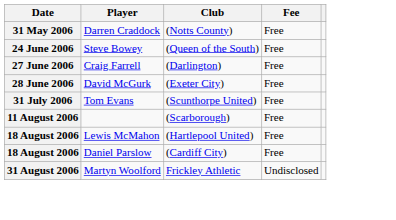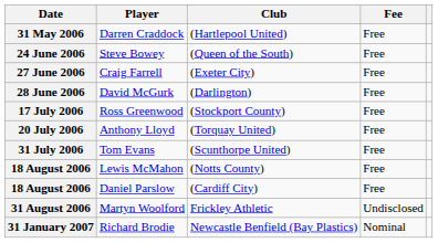31 May 2006 | Club: (Notts County) -> (Hartlepool United)
27 June 2006 | Club: (Darlington) -> (Exeter City)
28 June 2006 | Club: (Exeter City) -> (Darlington)
+ row: 17 July 2006 | Ross Greenwood | (Stockport County) | Free
+ row: 20 July 2006 | Anthony Lloyd | (Torquay United) | Free
- row: 11 August 2006 | (Scarborough) | Free
18 August 2006 / Lewis McMahon | Club: (Hartlepool United) -> (Notts County)
+ row: 31 January 2007 | Richard Brodie | Newcastle Benfield (Bay Plastics) | Nominal
